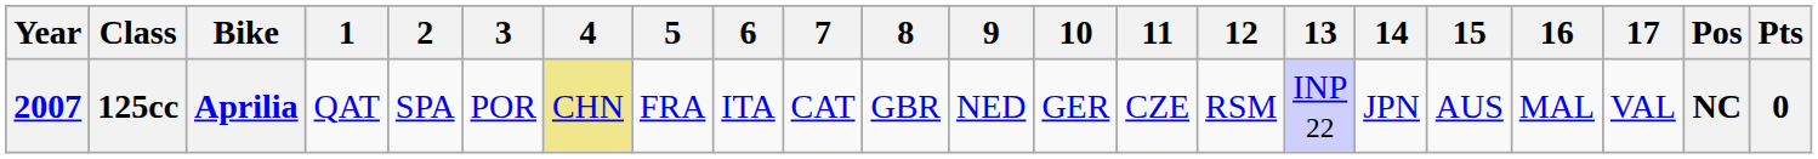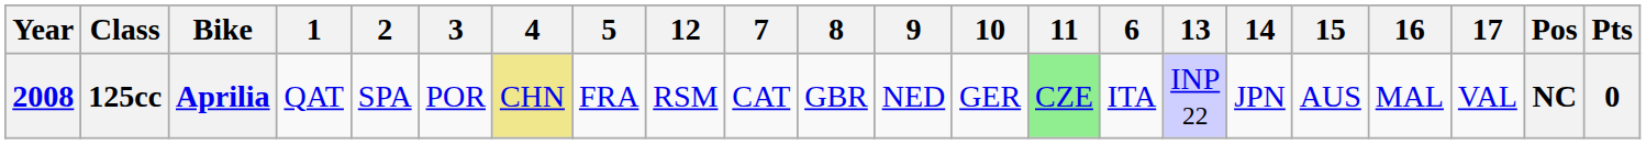columns swapped: 6 <-> 12
125cc | Year: 2007 -> 2008
125cc | 11: no background -> lightgreen background
